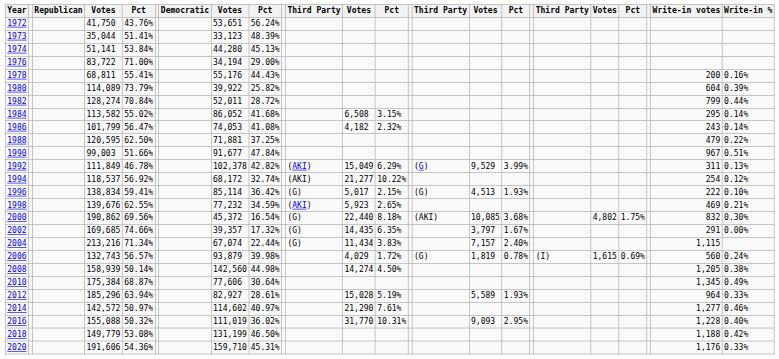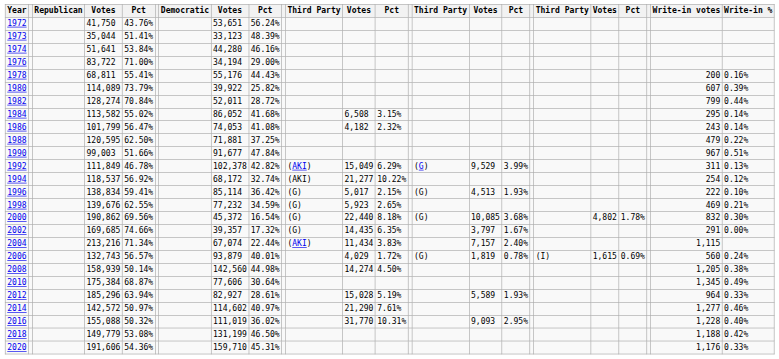1974 | column 4: 51,141 -> 51,641
1974 | column 9: 45.13% -> 46.16%
1980 | Write-in votes: 604 -> 607
1998 | column 11: (AKI) -> (G)
2000 | column 15: (AKI) -> (G)
2000 | column 21: 1.75% -> 1.78%
2004 | column 11: (G) -> (AKI)
2006 | column 9: 39.98% -> 40.01%
